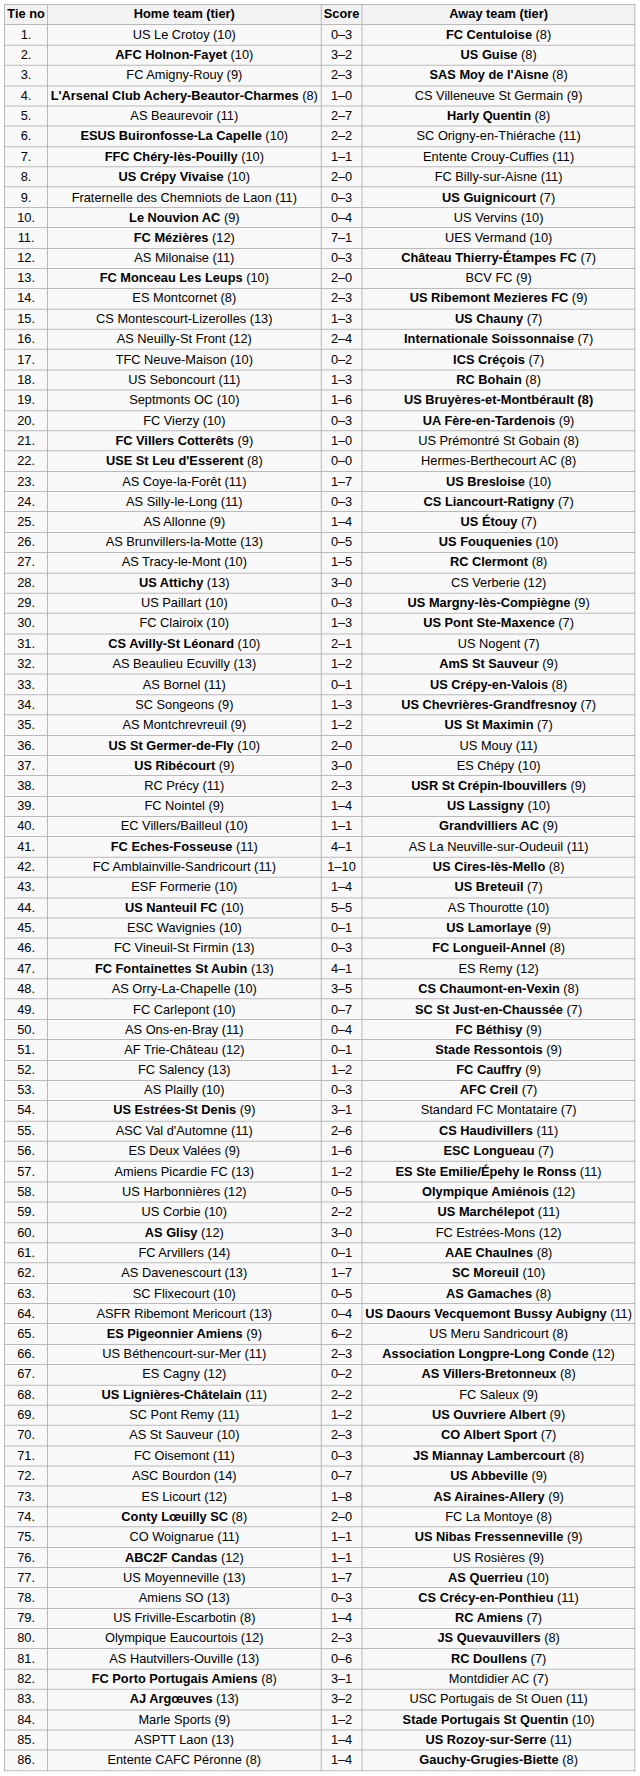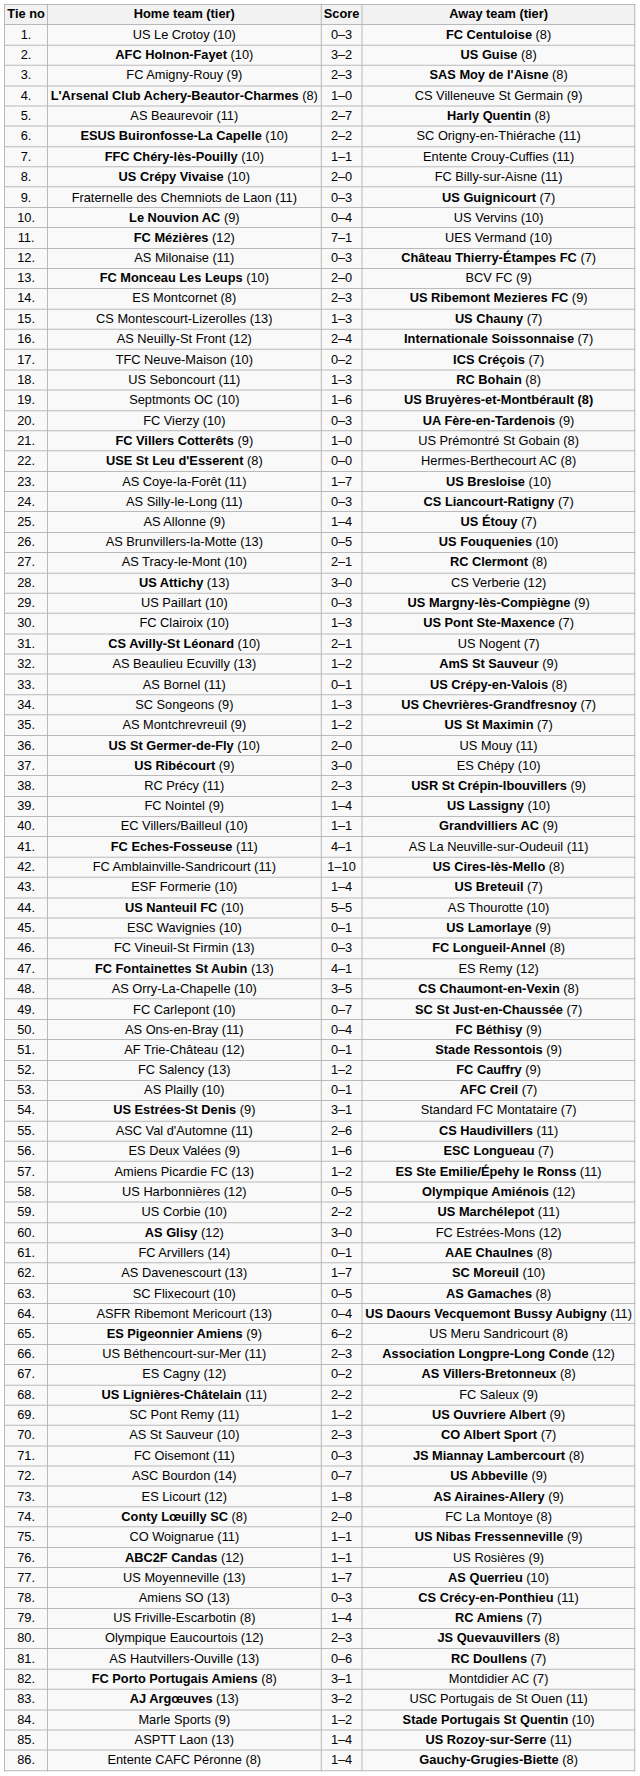AS Tracy-le-Mont (10) | Score: 1–5 -> 2–1
AS Plailly (10) | Score: 0–3 -> 0–1
